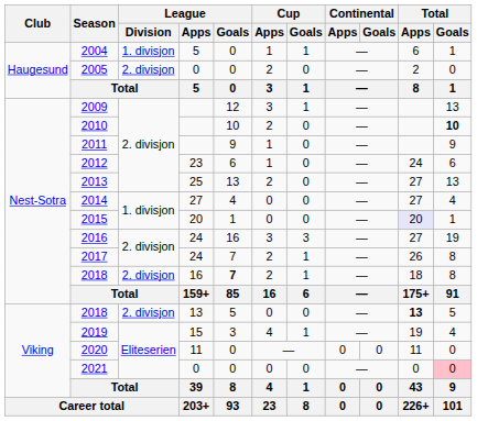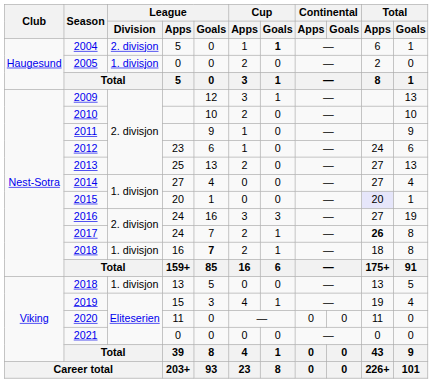2004 | League / Division: 1. divisjon -> 2. divisjon
2004 | Cup / Goals: normal -> bold
2005 | League / Division: 2. divisjon -> 1. divisjon
2010 | Total / Goals: bold -> normal
2017 | Total / Apps: normal -> bold
2018 / 16 | League / Division: 2. divisjon -> 1. divisjon
2018 / 13 | League / Division: 2. divisjon -> 1. divisjon
2018 / 13 | Total / Apps: bold -> normal
2021 | Total / Goals: pink background -> no background
